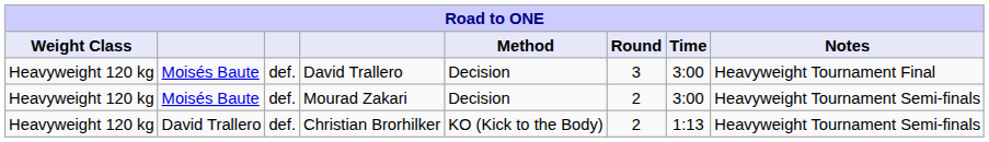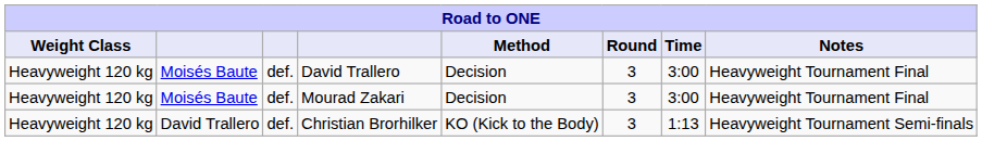Mourad Zakari | Round: 2 -> 3
Mourad Zakari | Notes: Heavyweight Tournament Semi-finals -> Heavyweight Tournament Final
Christian Brorhilker | Round: 2 -> 3
